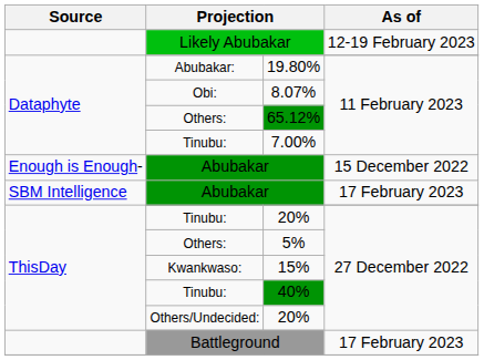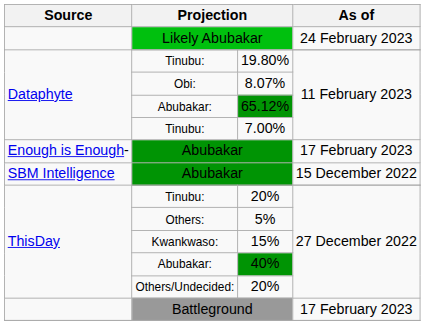Likely Abubakar | As of: 12-19 February 2023 -> 24 February 2023
19.80% | column 2: Abubakar: -> Tinubu:
65.12% | column 2: Others: -> Abubakar:
Enough is Enough- / Abubakar | As of: 15 December 2022 -> 17 February 2023
SBM Intelligence / Abubakar | As of: 17 February 2023 -> 15 December 2022
40% | column 2: Tinubu: -> Abubakar:
